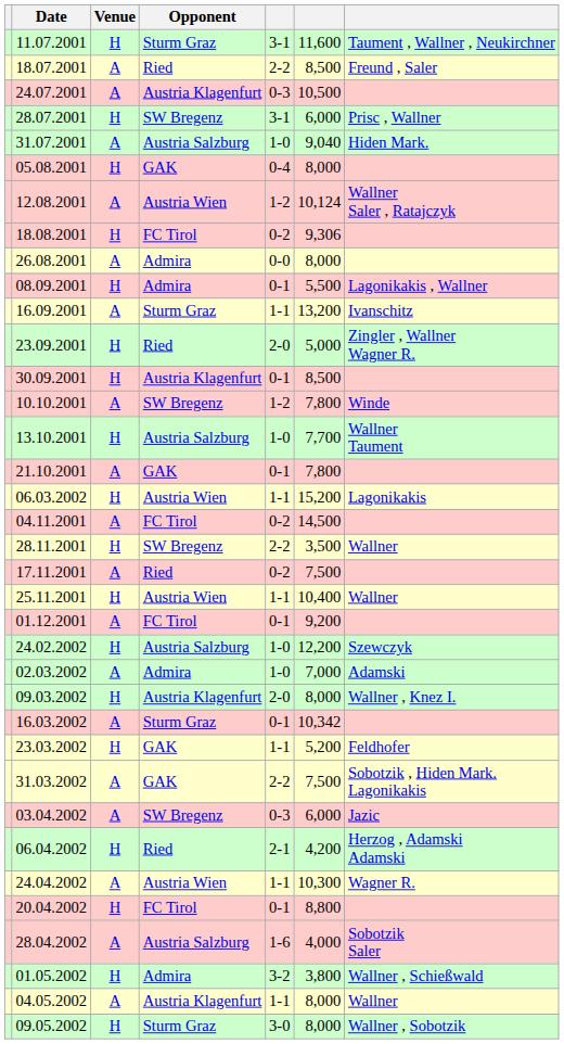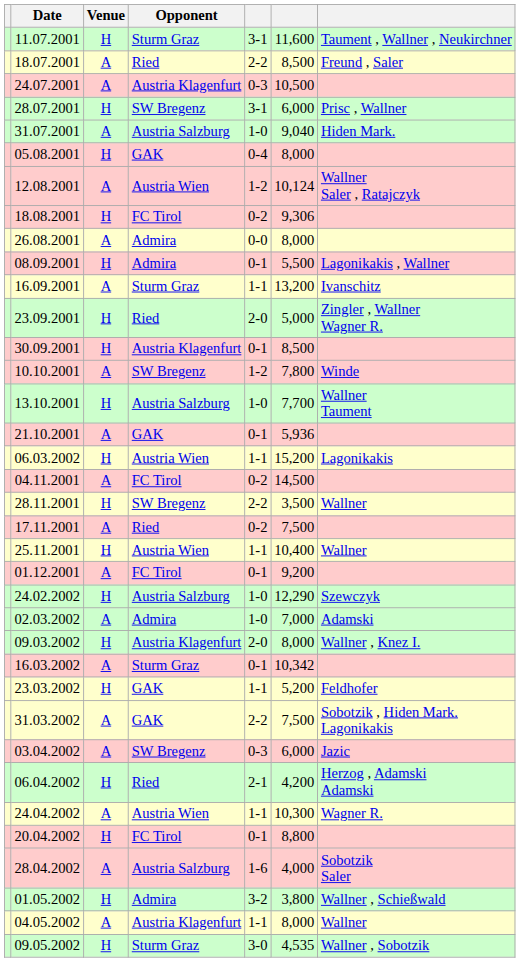21.10.2001 | column 6: 7,800 -> 5,936
24.02.2002 | column 6: 12,200 -> 12,290
09.05.2002 | column 6: 8,000 -> 4,535
